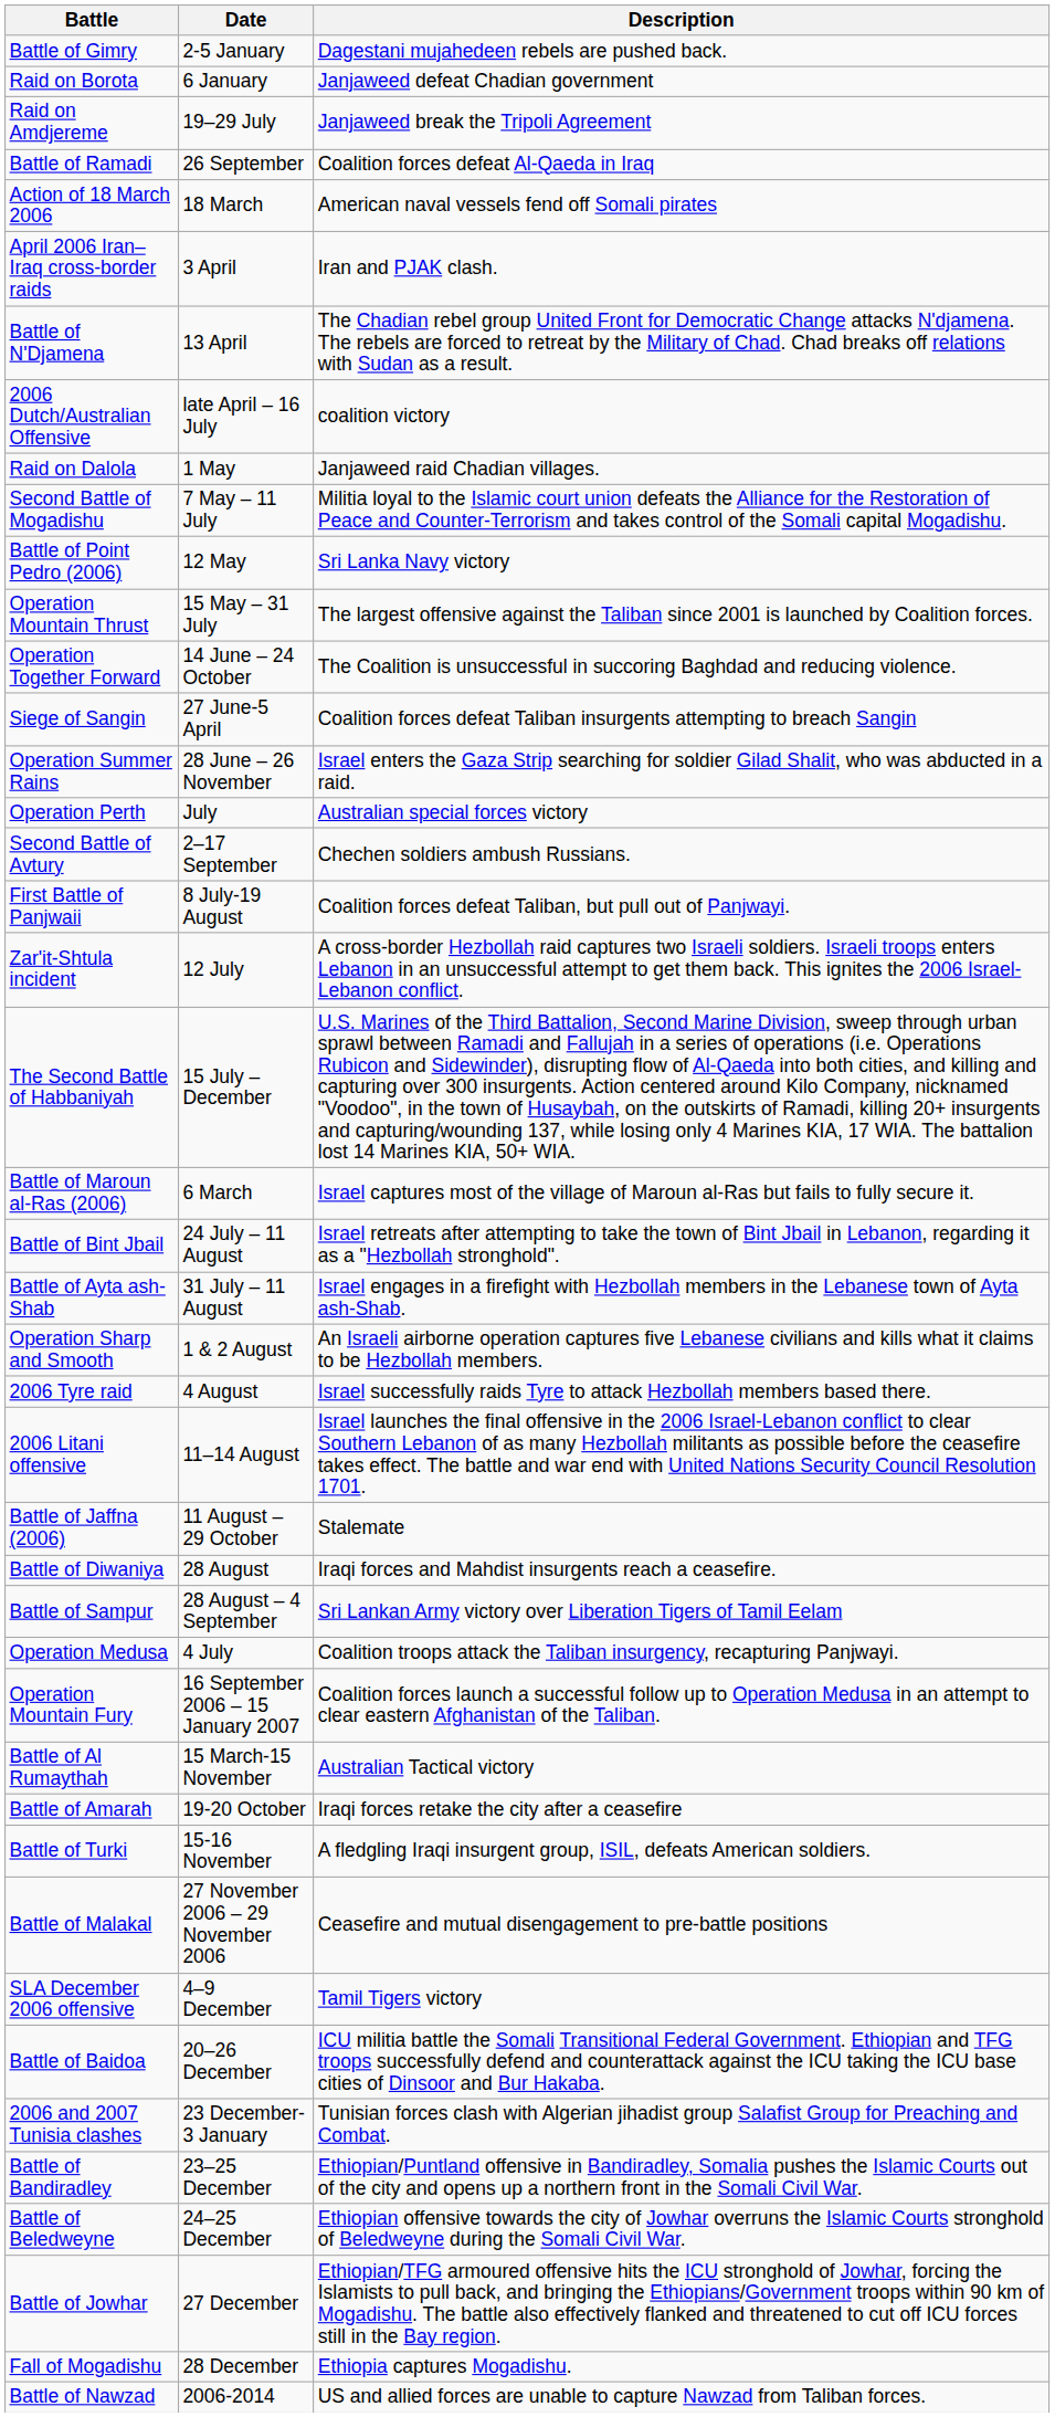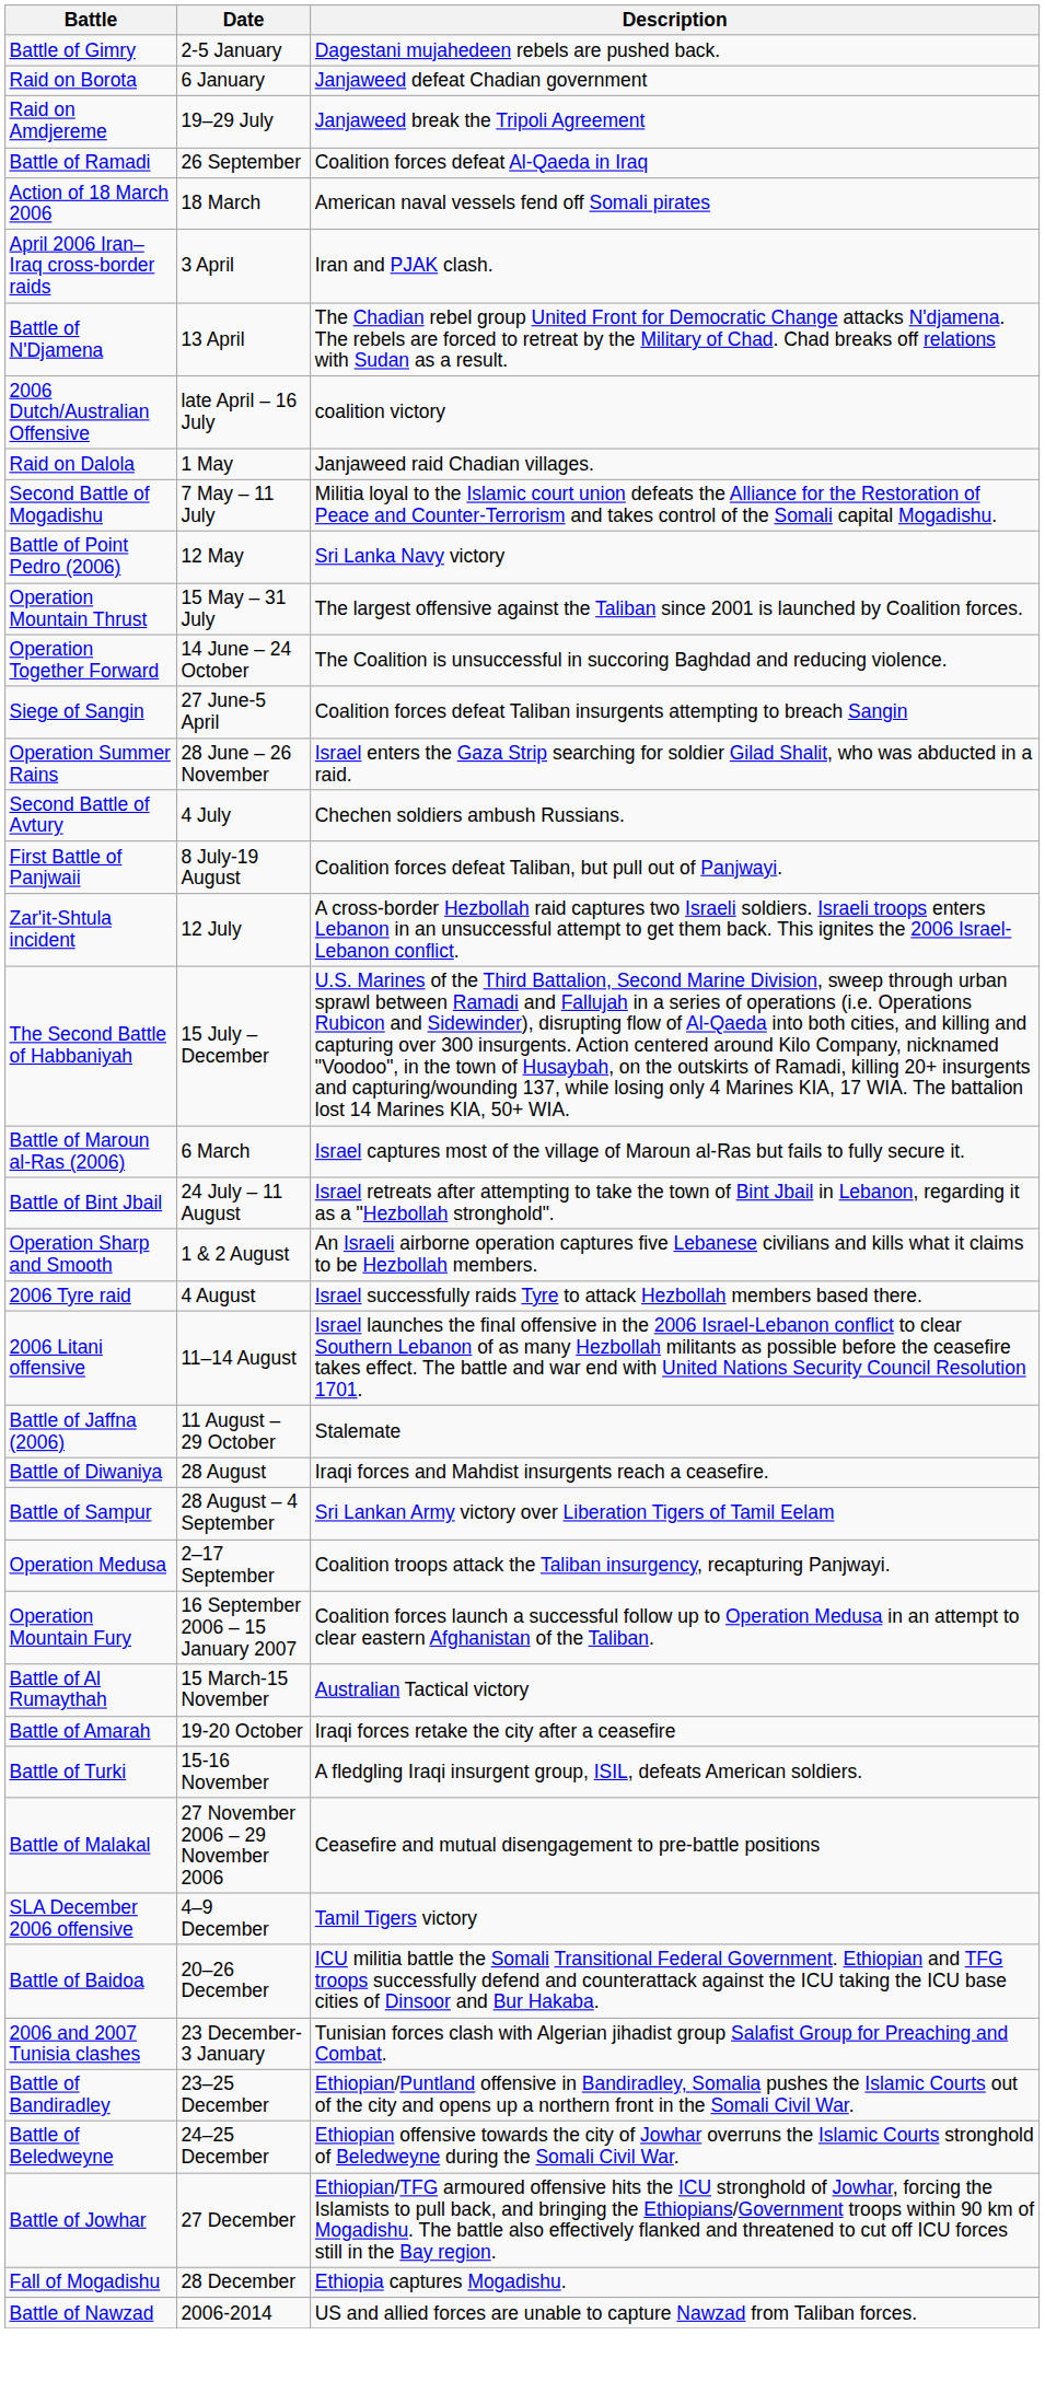- row: Operation Perth | July | Australian special forces victory
Second Battle of Avtury | Date: 2–17 September -> 4 July
- row: Battle of Ayta ash-Shab | 31 July – 11 August | Israel engages in a firefight with Hezbollah members in the Lebanese town of Ayta ash-Shab.
Operation Medusa | Date: 4 July -> 2–17 September
